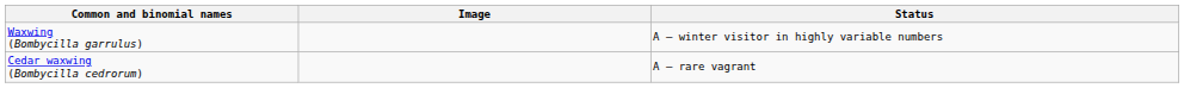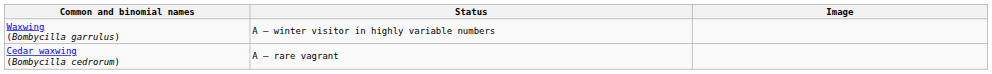columns swapped: Image <-> Status
